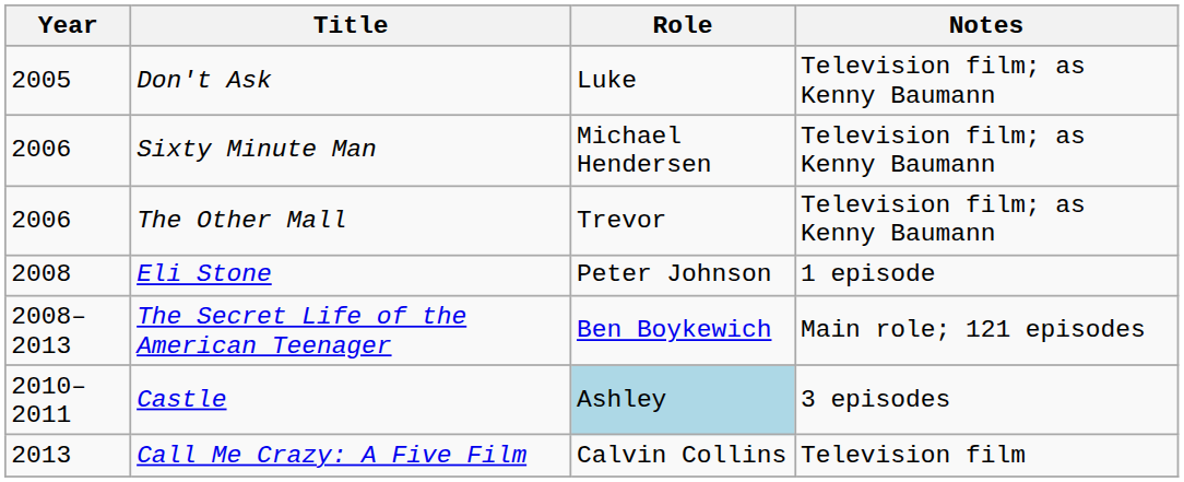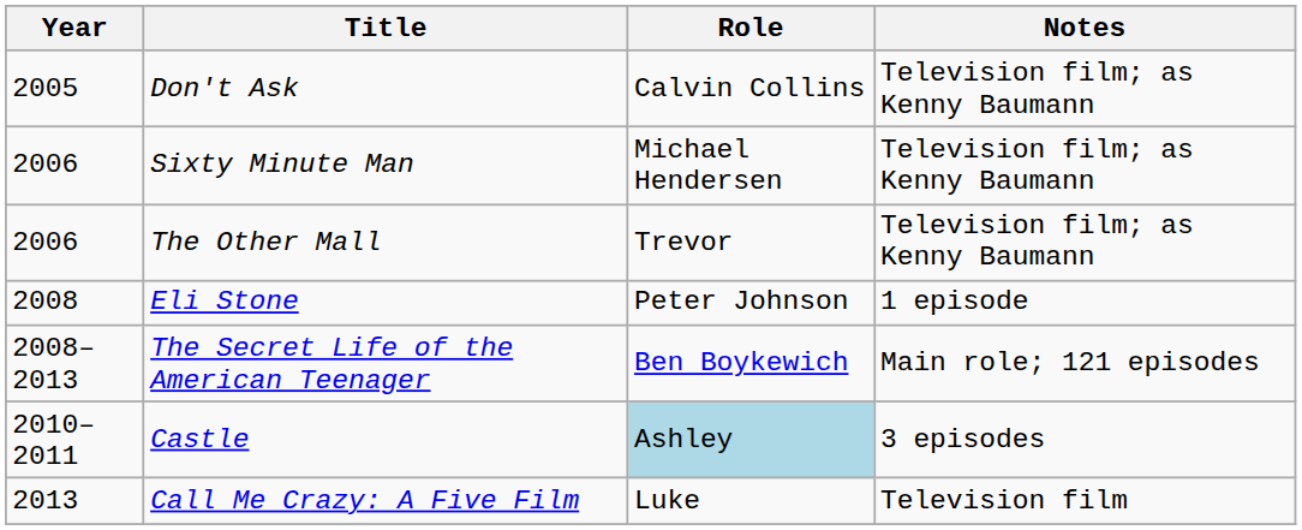Don't Ask | Role: Luke -> Calvin Collins
Call Me Crazy: A Five Film | Role: Calvin Collins -> Luke
